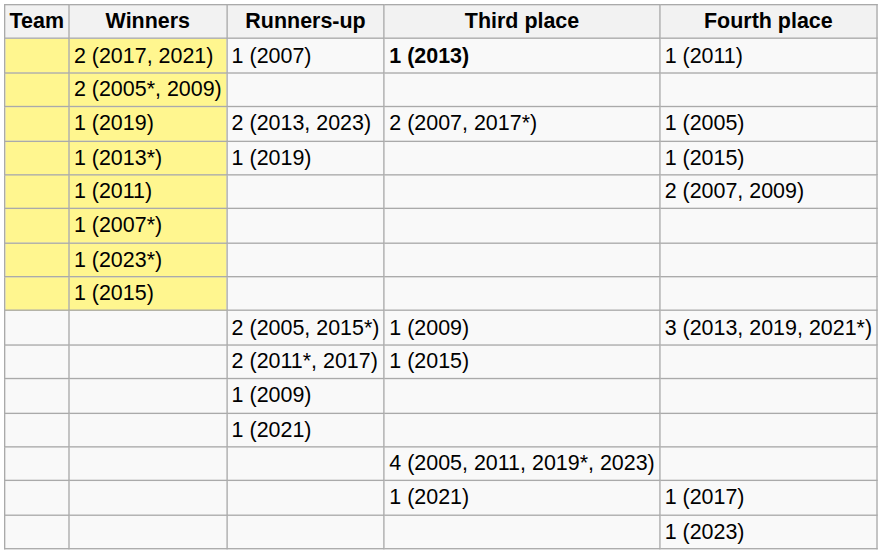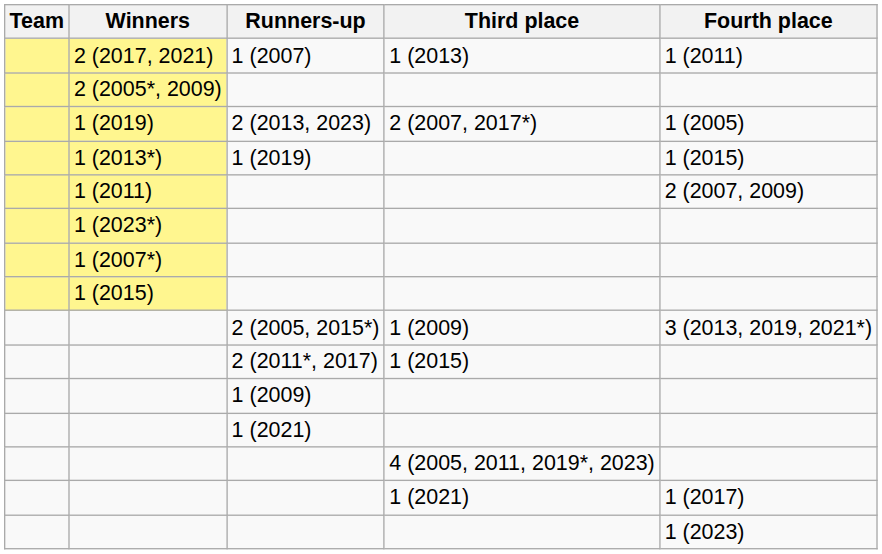2 (2017, 2021) | Third place: bold -> normal
rows swapped: 1 (2023*) <-> 1 (2007*)
